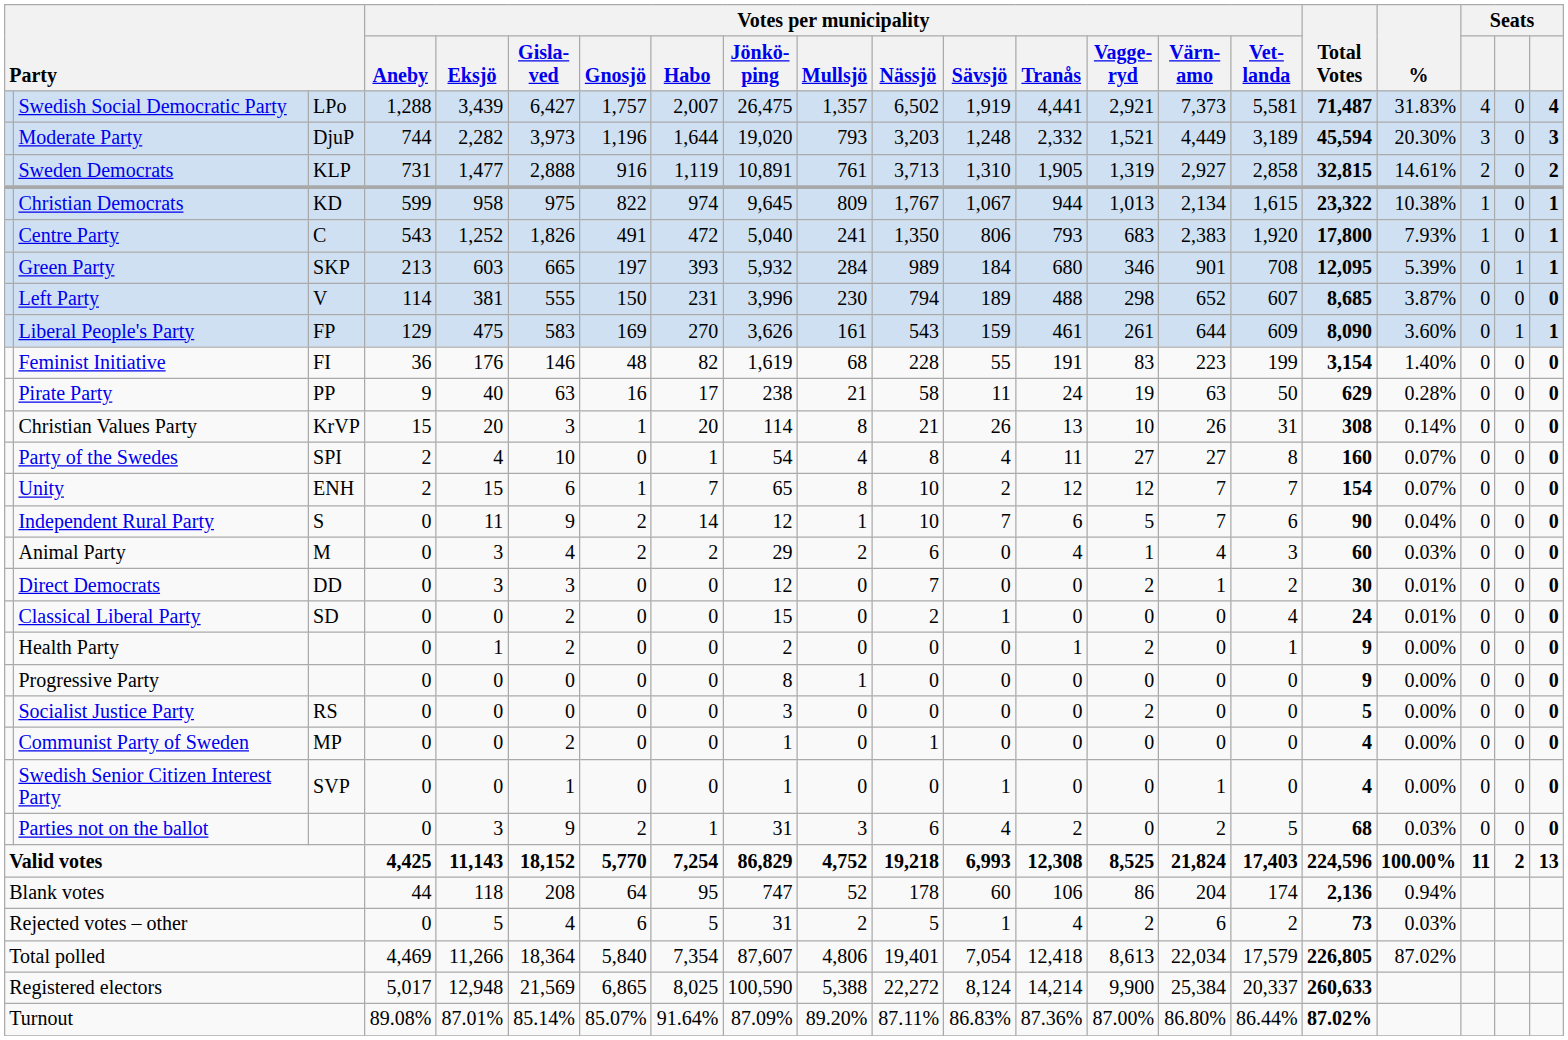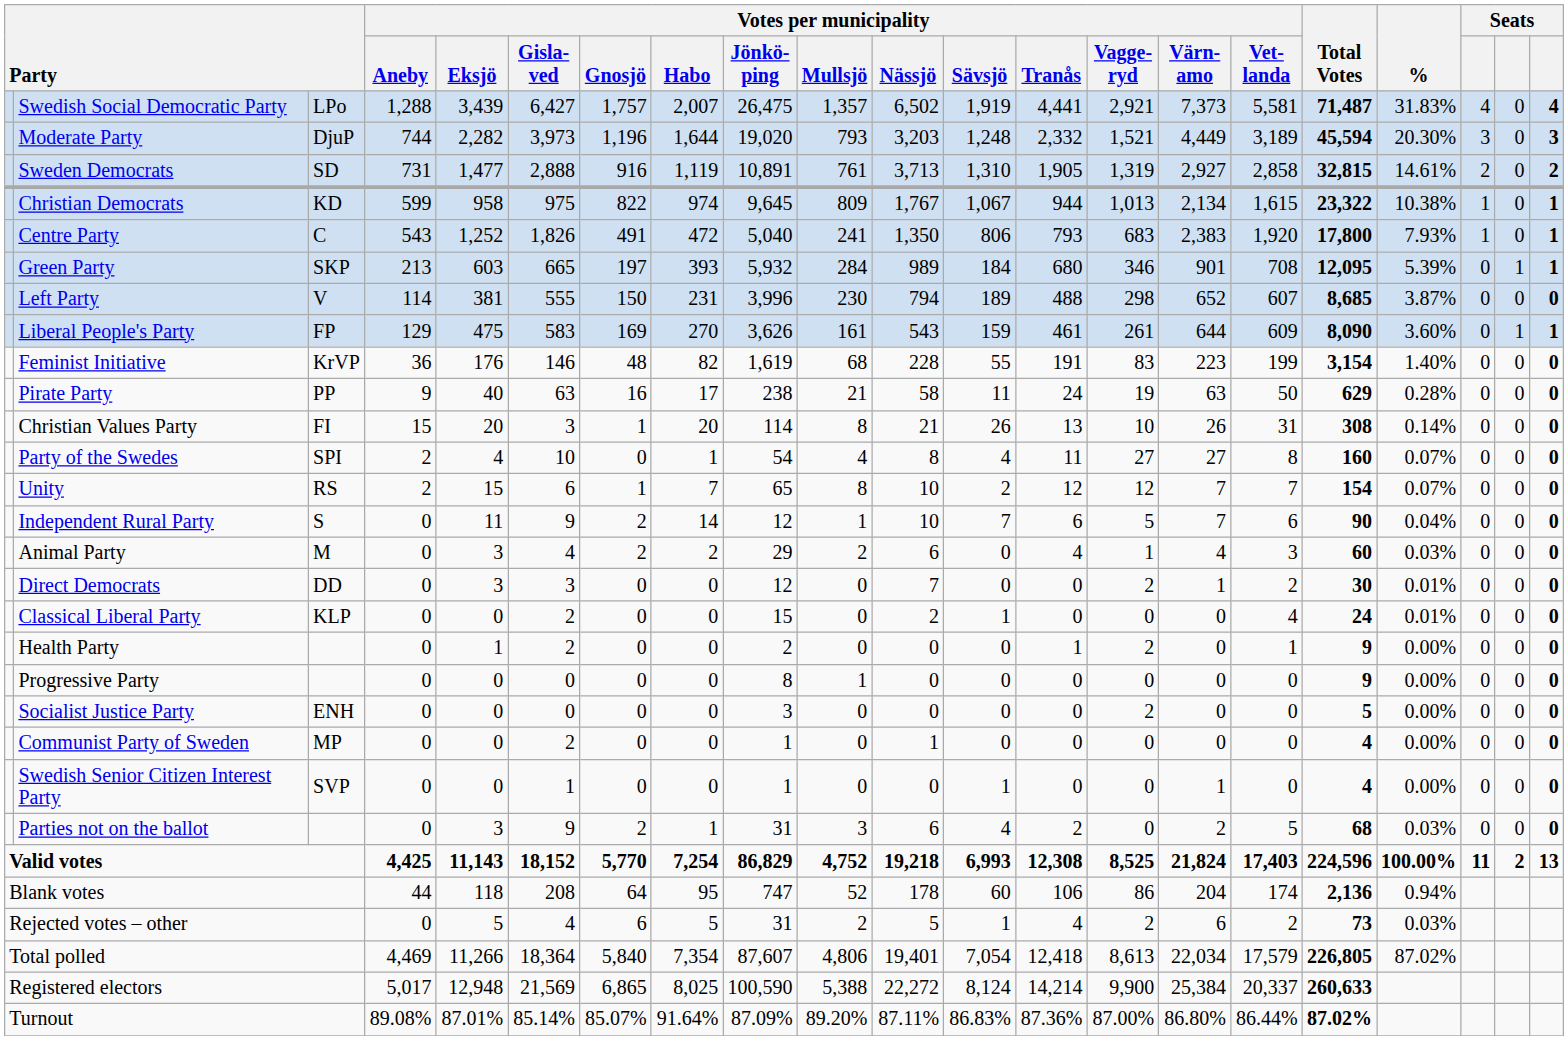Sweden Democrats | column 3: KLP -> SD
Feminist Initiative | column 3: FI -> KrVP
Christian Values Party | column 3: KrVP -> FI
Unity | column 3: ENH -> RS
Classical Liberal Party | column 3: SD -> KLP
Socialist Justice Party | column 3: RS -> ENH
